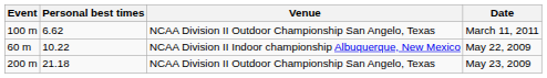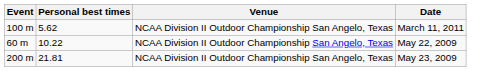March 11, 2011 | Personal best times: 6.62 -> 5.62
May 22, 2009 | Venue: NCAA Division II Indoor championship Albuquerque, New Mexico -> NCAA Division II Outdoor Championship San Angelo, Texas
May 23, 2009 | Personal best times: 21.18 -> 21.81
